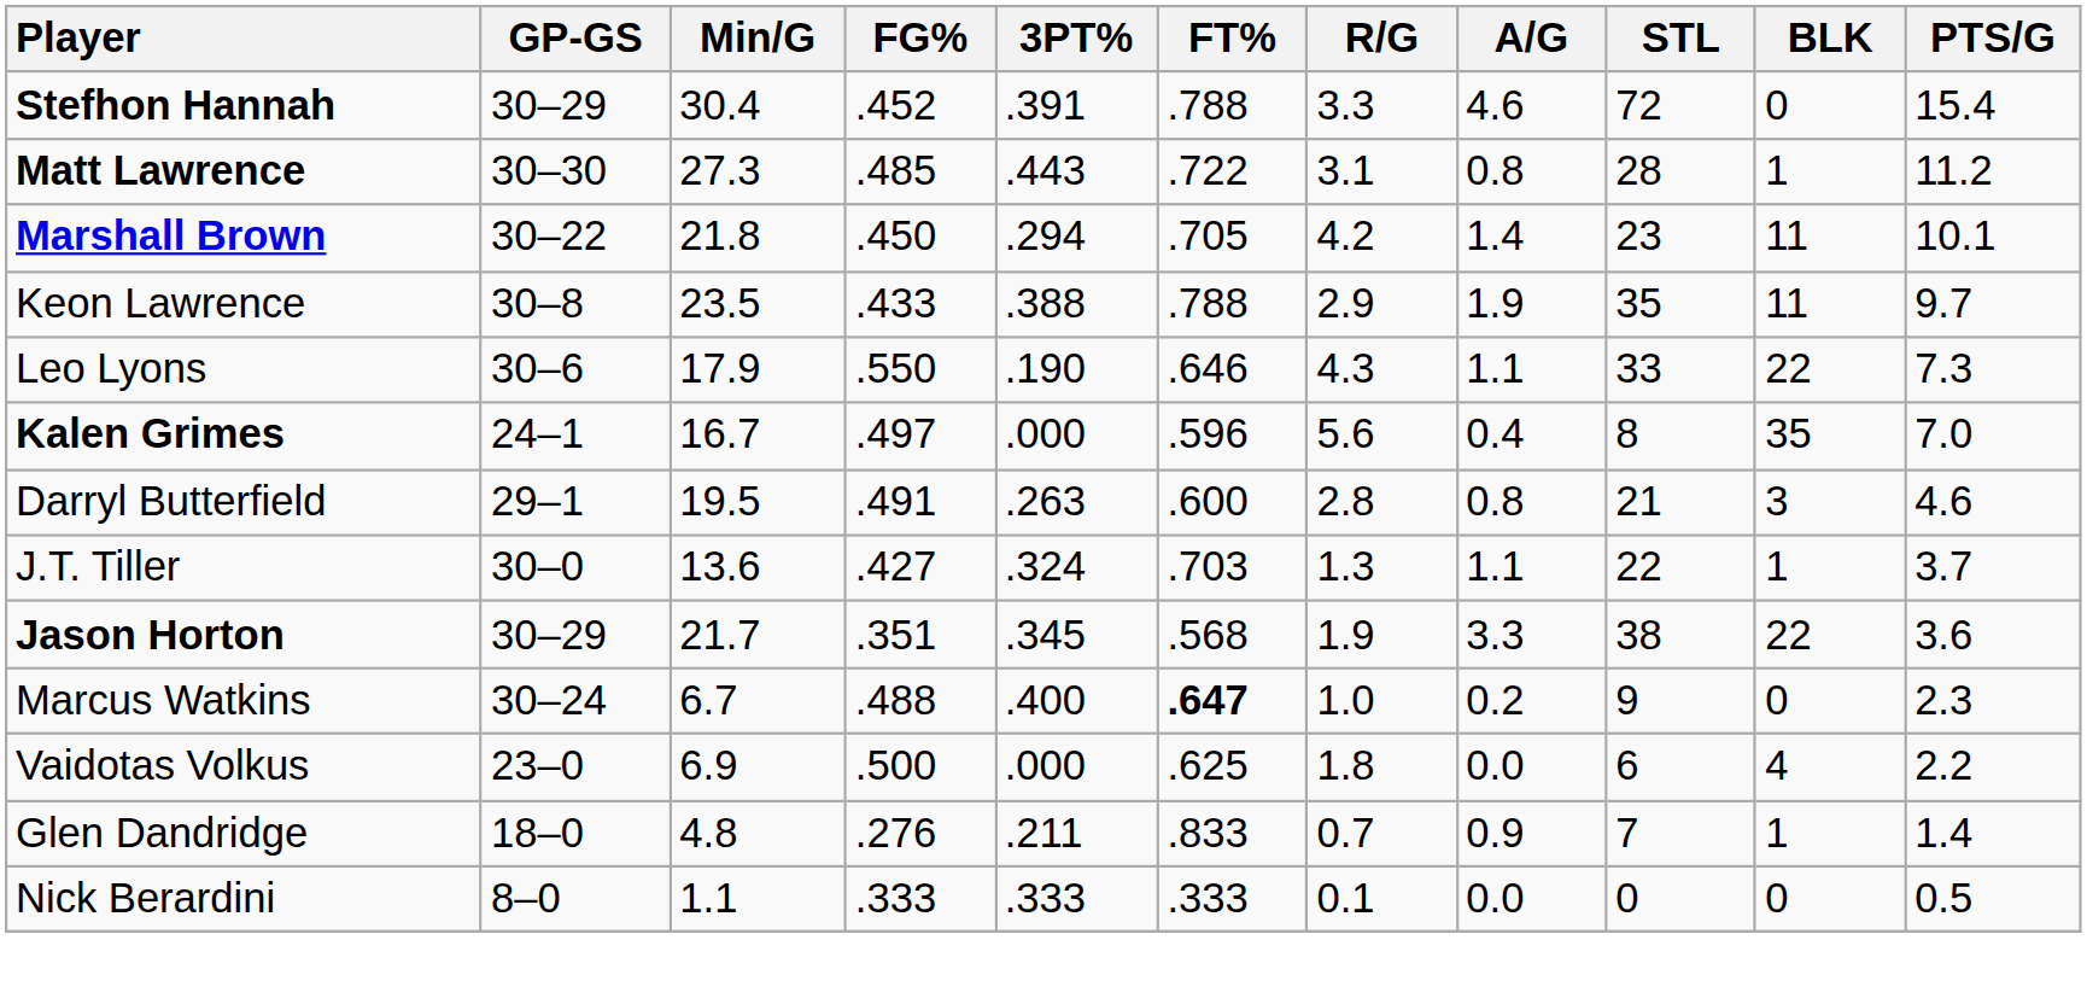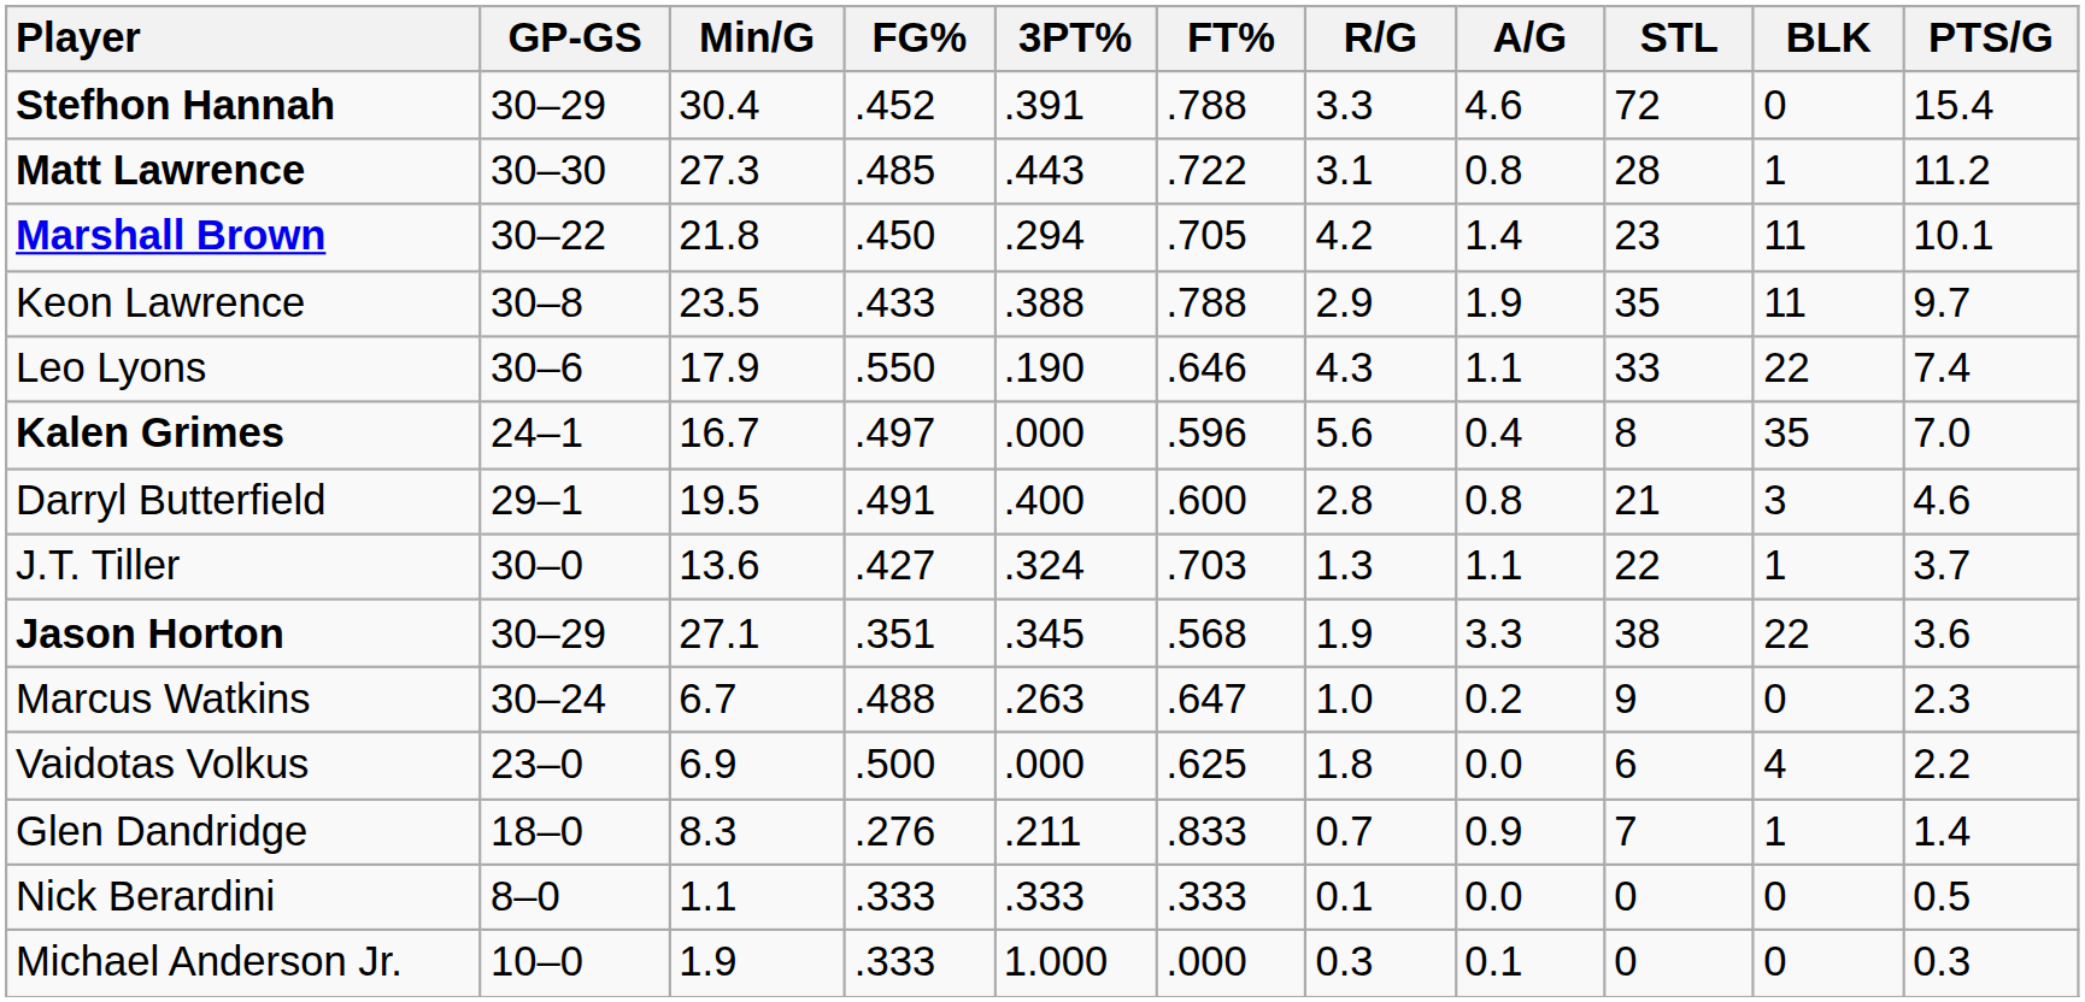Leo Lyons | PTS/G: 7.3 -> 7.4
Darryl Butterfield | 3PT%: .263 -> .400
Jason Horton | Min/G: 21.7 -> 27.1
Marcus Watkins | 3PT%: .400 -> .263
Marcus Watkins | FT%: bold -> normal
Glen Dandridge | Min/G: 4.8 -> 8.3
+ row: Michael Anderson Jr. | 10–0 | 1.9 | .333 | 1.000 | .000 | 0.3 | 0.1 | 0 | 0 | 0.3
